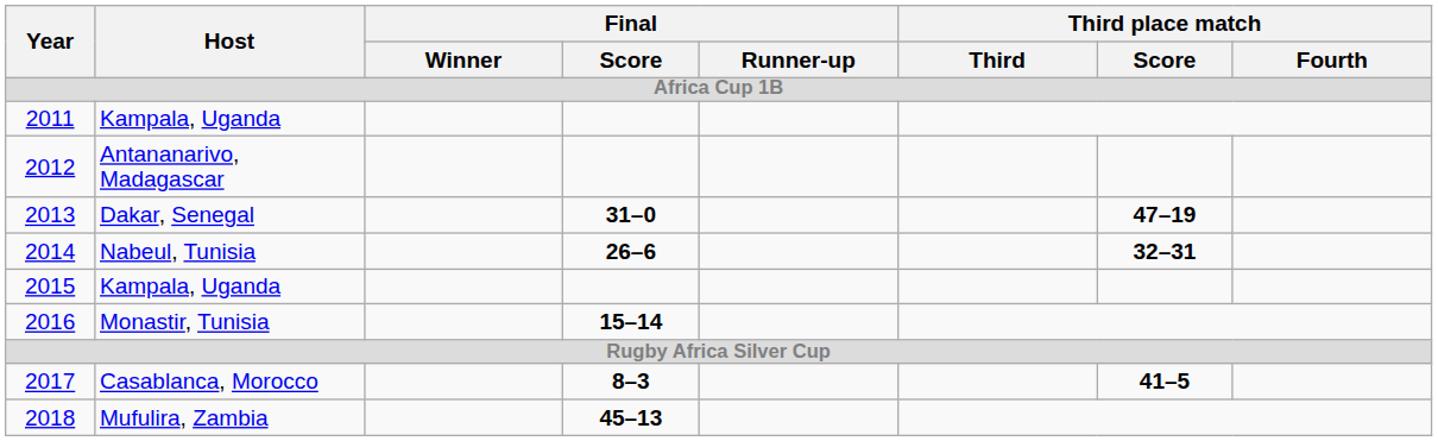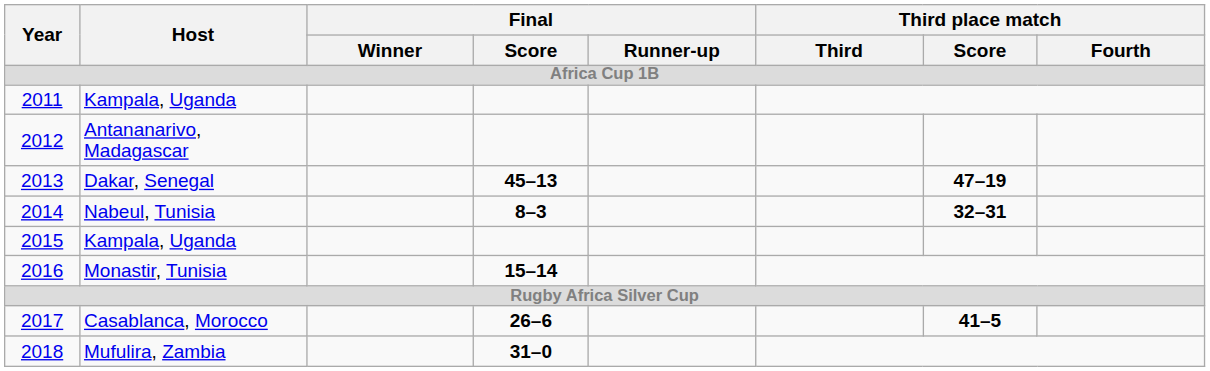Dakar, Senegal | Final / Score: 31–0 -> 45–13
Nabeul, Tunisia | Final / Score: 26–6 -> 8–3
Casablanca, Morocco | Final / Score: 8–3 -> 26–6
Mufulira, Zambia | Final / Score: 45–13 -> 31–0
